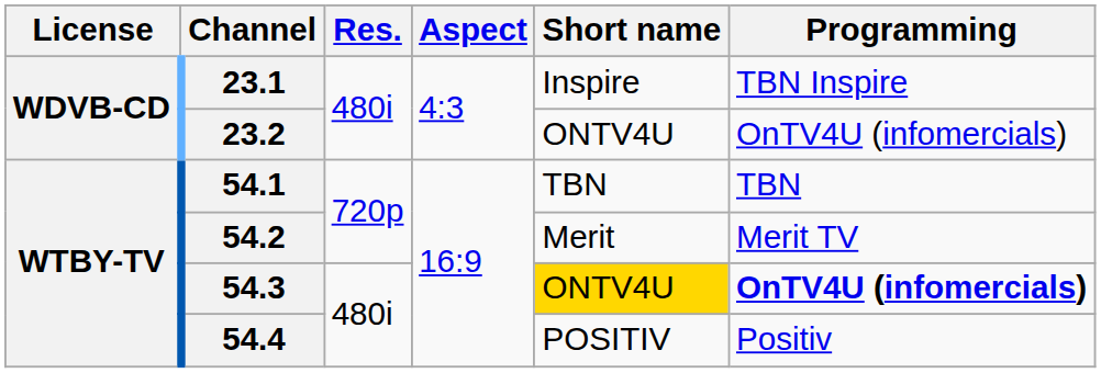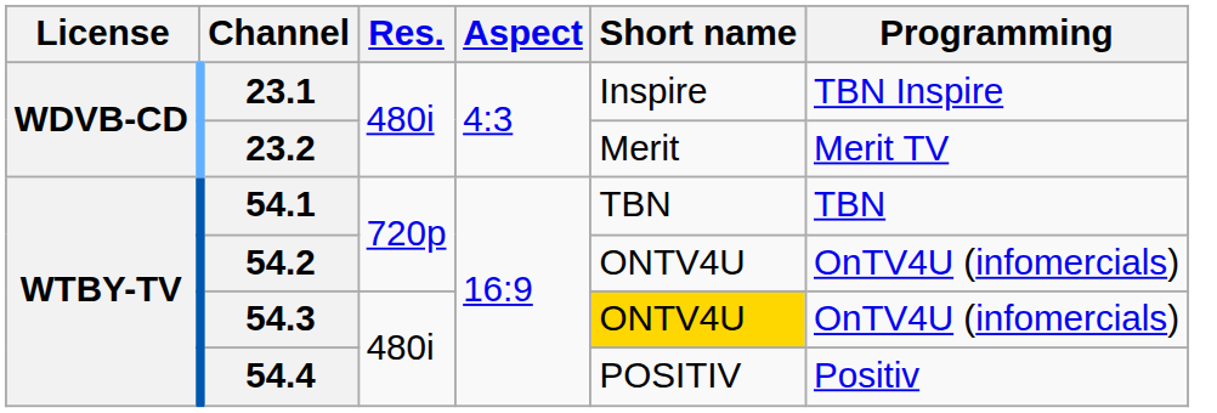23.2 | Short name: ONTV4U -> Merit
23.2 | Programming: OnTV4U (infomercials) -> Merit TV
54.2 | Short name: Merit -> ONTV4U
54.2 | Programming: Merit TV -> OnTV4U (infomercials)
54.3 | Programming: bold -> normal
